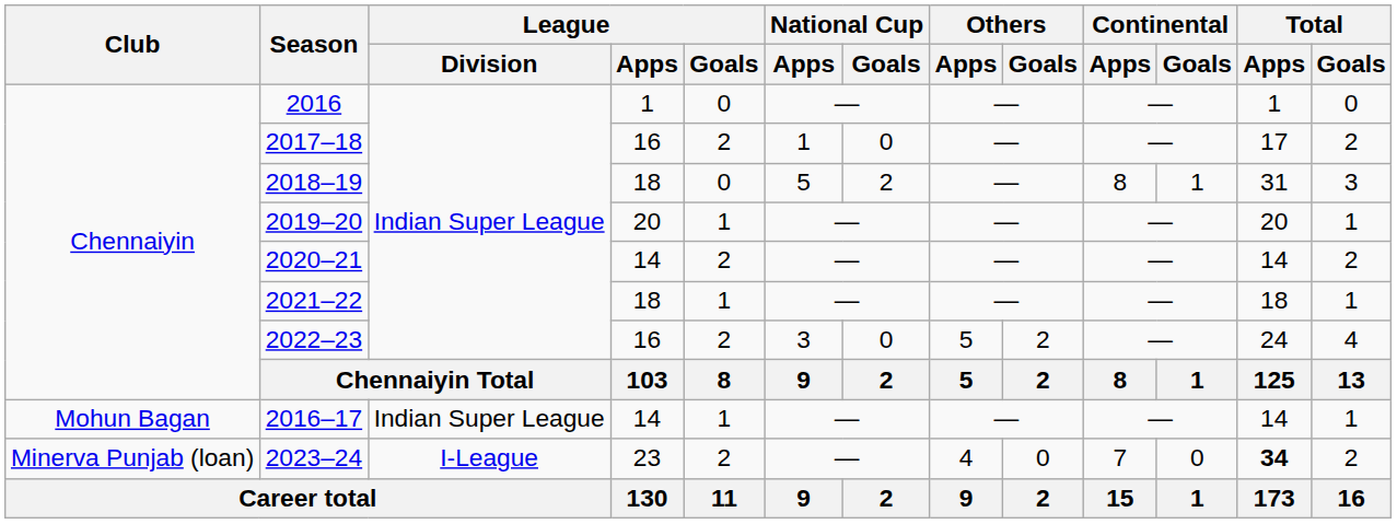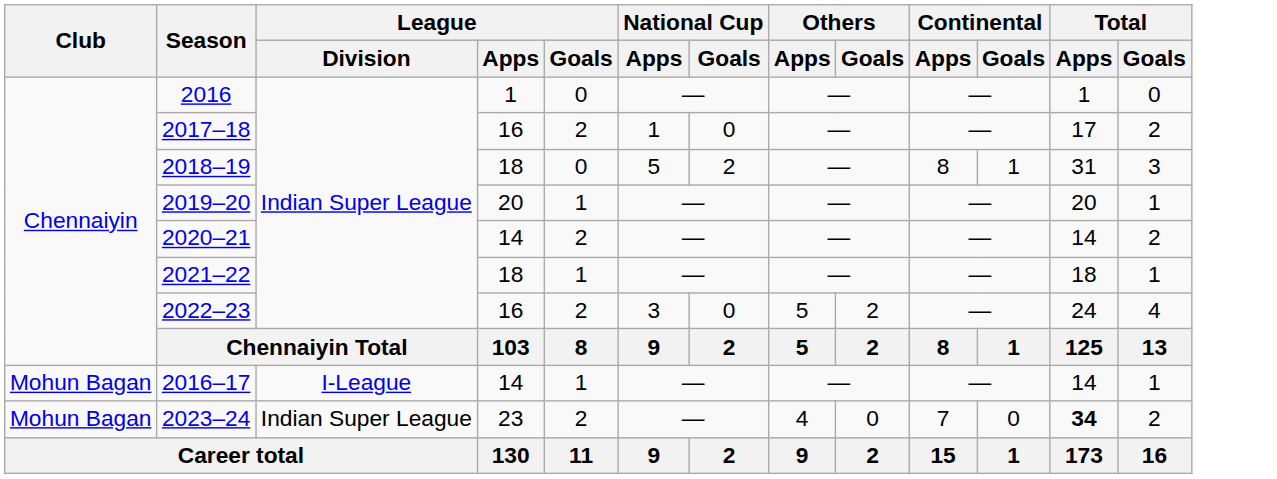2016–17 | League / Division: Indian Super League -> I-League
2023–24 | Club: Minerva Punjab (loan) -> Mohun Bagan
2023–24 | League / Division: I-League -> Indian Super League
